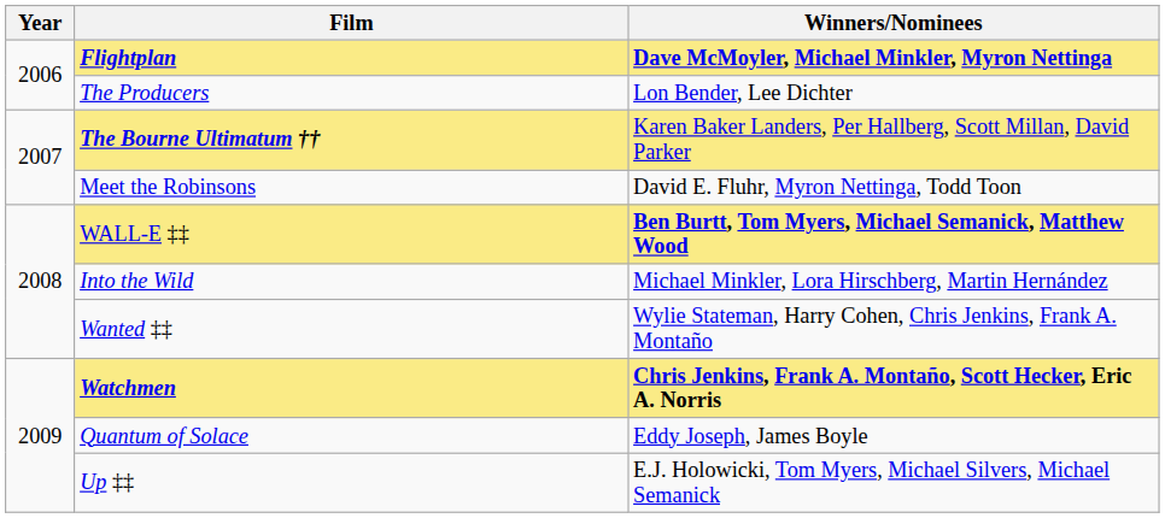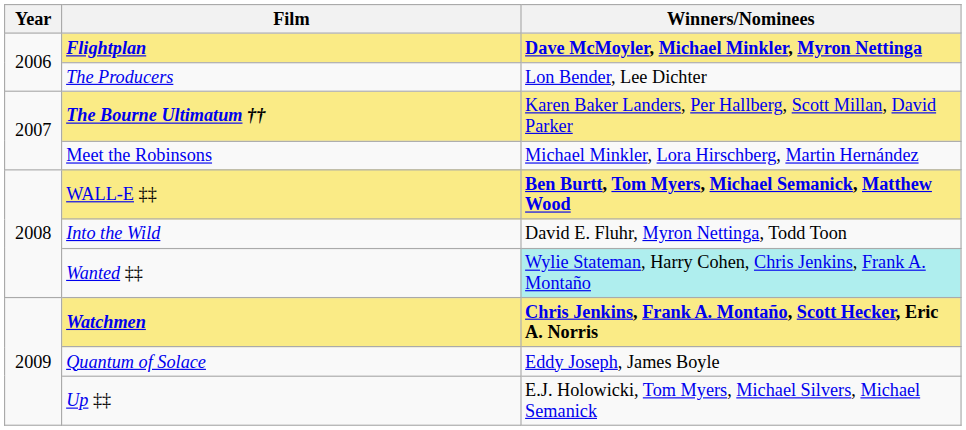Meet the Robinsons | Winners/Nominees: David E. Fluhr, Myron Nettinga, Todd Toon -> Michael Minkler, Lora Hirschberg, Martin Hernández
Into the Wild | Winners/Nominees: Michael Minkler, Lora Hirschberg, Martin Hernández -> David E. Fluhr, Myron Nettinga, Todd Toon
Wanted ‡‡ | Winners/Nominees: no background -> paleturquoise background
